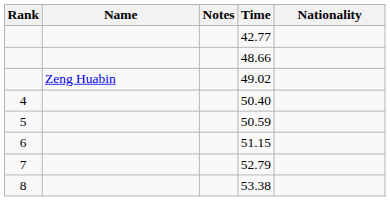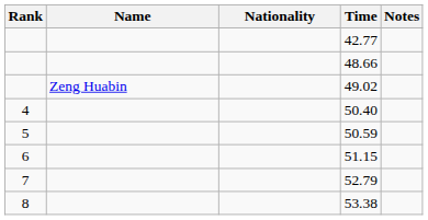columns swapped: Nationality <-> Notes
